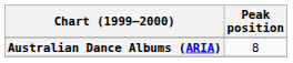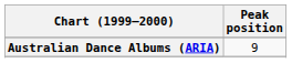Australian Dance Albums (ARIA) | Peak position: 8 -> 9
